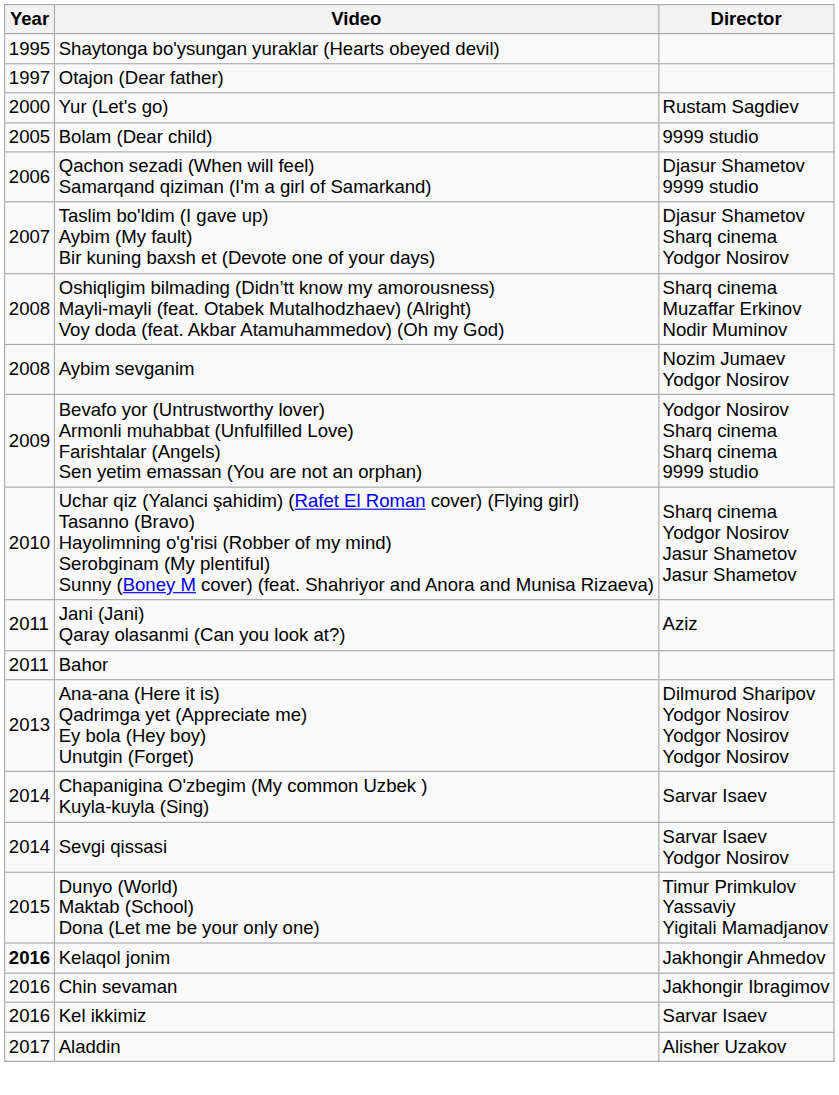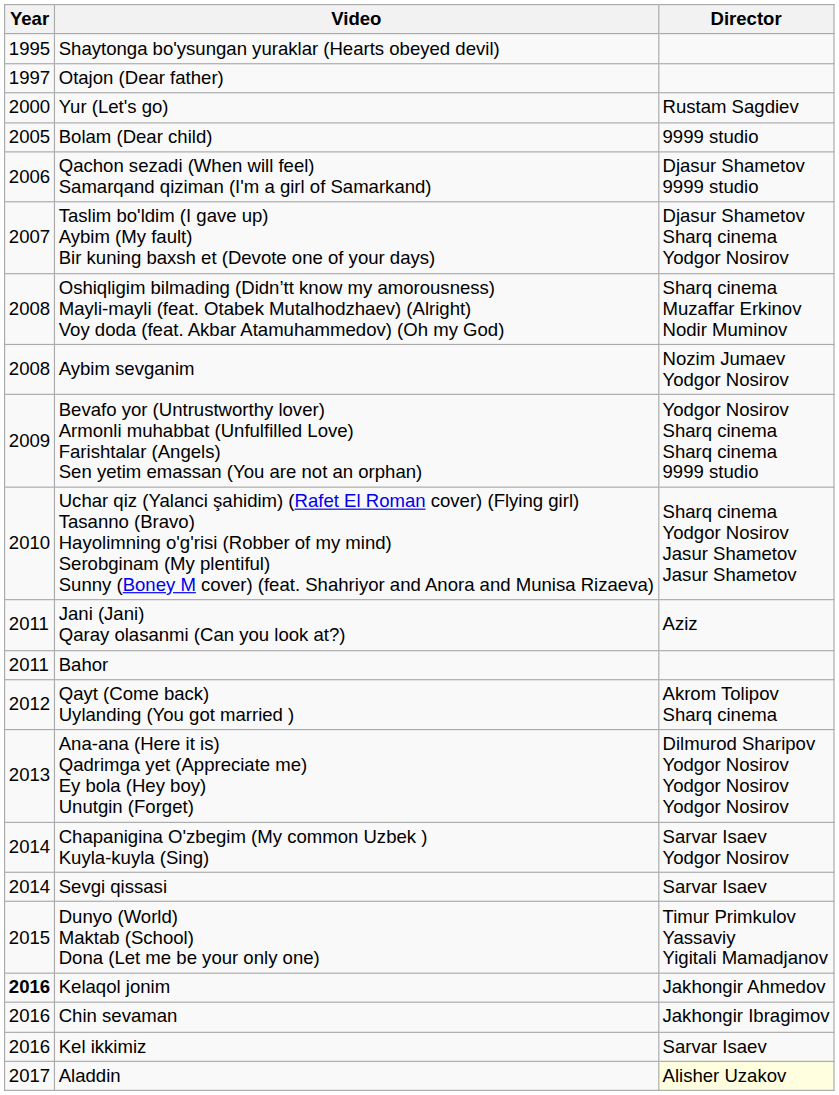+ row: 2012 | Qayt (Come back) Uylanding (You got married ) | Akrom Tolipov Sharq cinema
Chapanigina O'zbegim (My common Uzbek ) Kuyla-kuyla (Sing) | Director: Sarvar Isaev -> Sarvar Isaev Yodgor Nosirov
Sevgi qissasi | Director: Sarvar Isaev Yodgor Nosirov -> Sarvar Isaev
Aladdin | Director: no background -> lightyellow background
